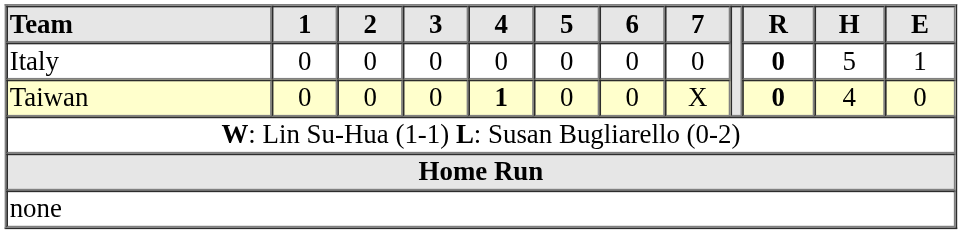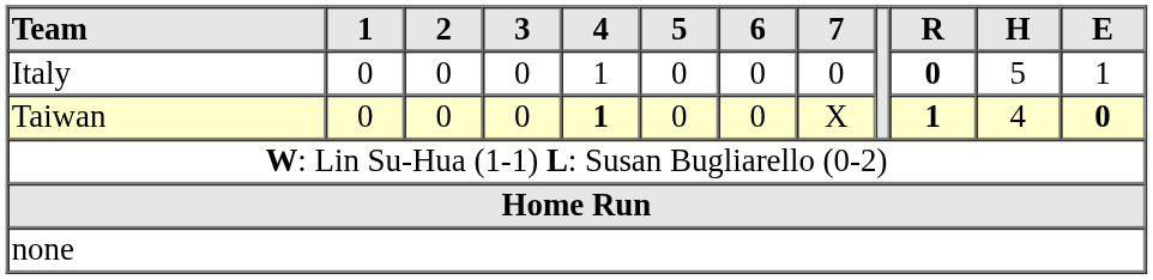Italy | 4: 0 -> 1
Taiwan | R: 0 -> 1
Taiwan | E: normal -> bold
